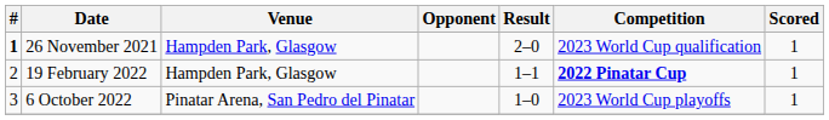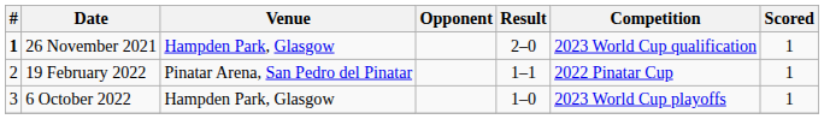19 February 2022 | Venue: Hampden Park, Glasgow -> Pinatar Arena, San Pedro del Pinatar
19 February 2022 | Competition: bold -> normal
6 October 2022 | Venue: Pinatar Arena, San Pedro del Pinatar -> Hampden Park, Glasgow
